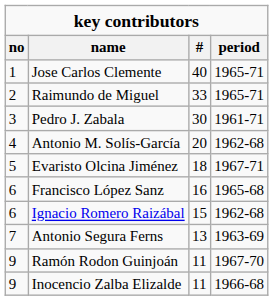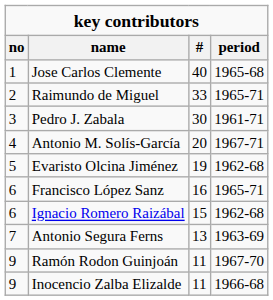Jose Carlos Clemente | period: 1965-71 -> 1965-68
Antonio M. Solís-García | period: 1962-68 -> 1967-71
Evaristo Olcina Jiménez | #: 18 -> 19
Evaristo Olcina Jiménez | period: 1967-71 -> 1962-68
Francisco López Sanz | period: 1965-68 -> 1965-71
